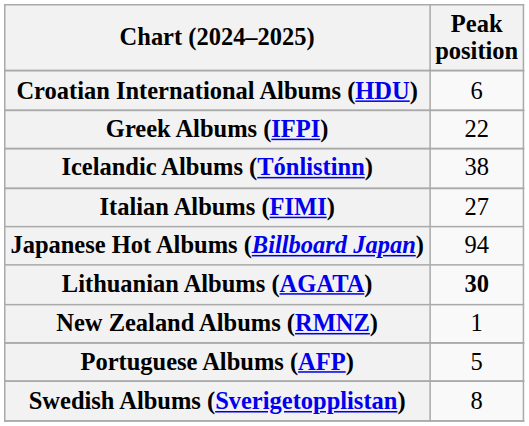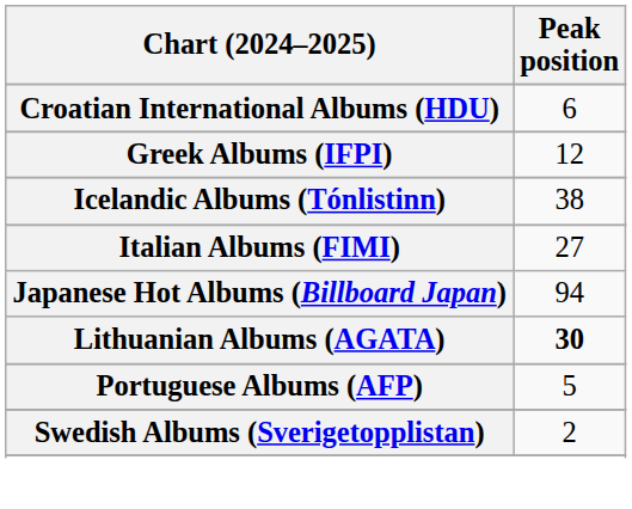Greek Albums (IFPI) | Peak position: 22 -> 12
- row: New Zealand Albums (RMNZ) | 1
Swedish Albums (Sverigetopplistan) | Peak position: 8 -> 2
